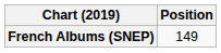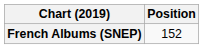French Albums (SNEP) | Position: 149 -> 152
